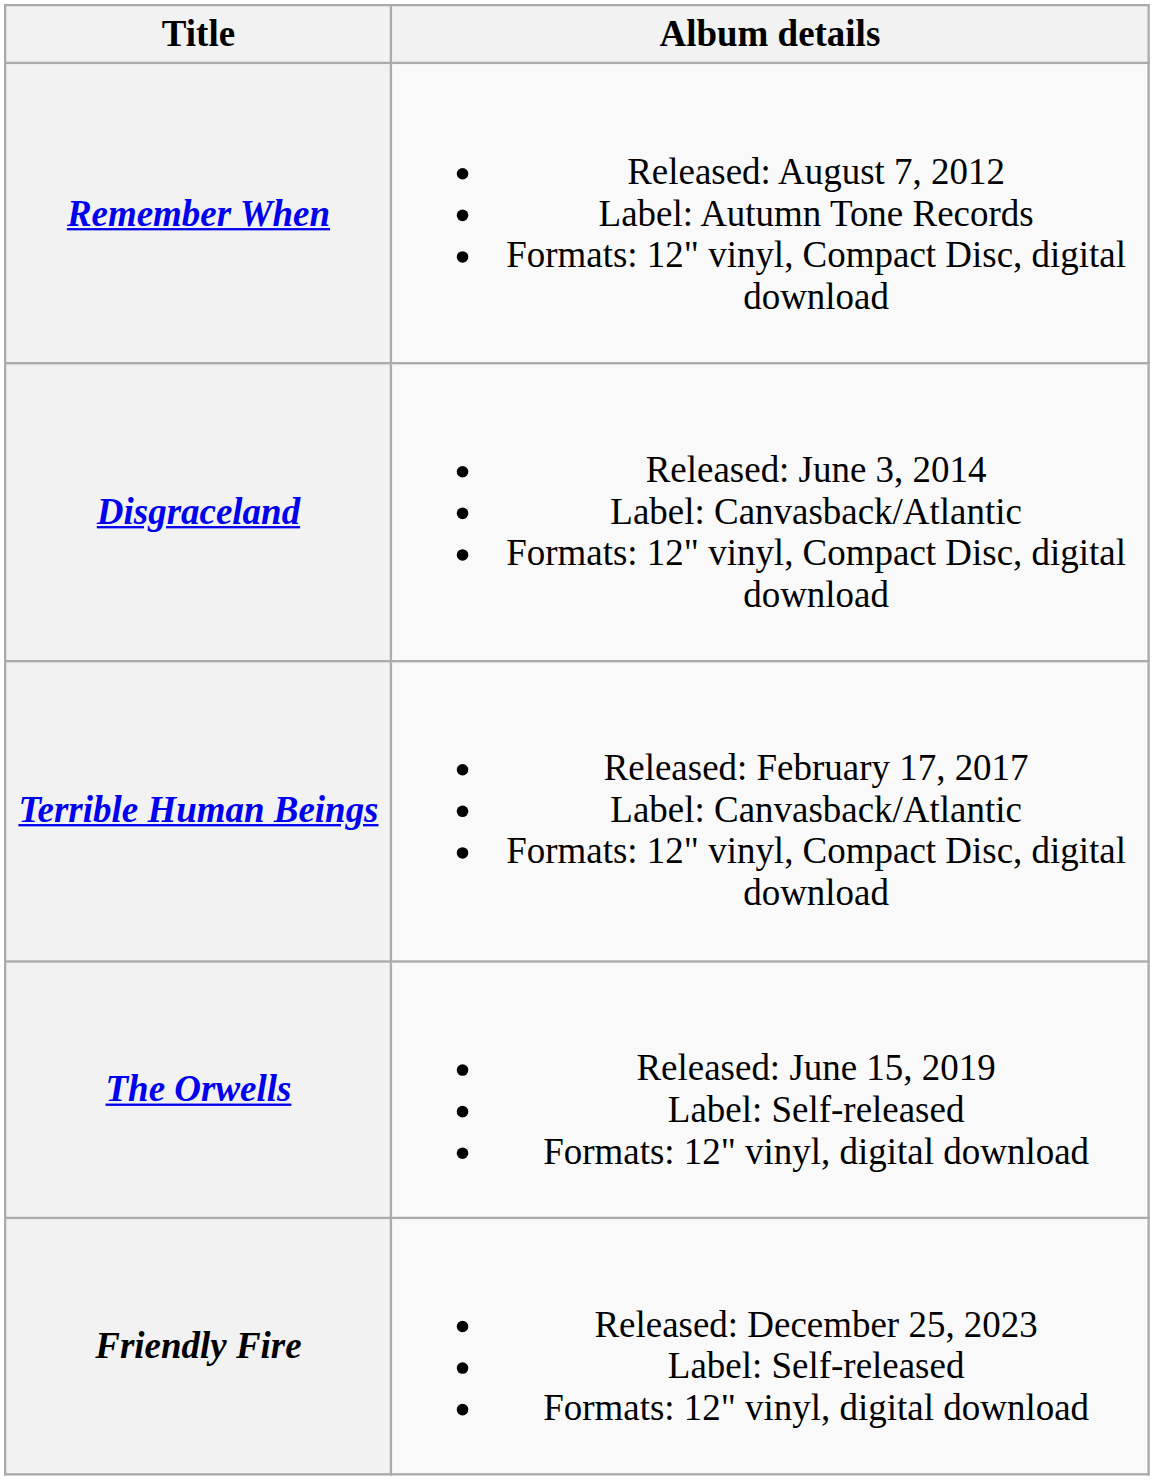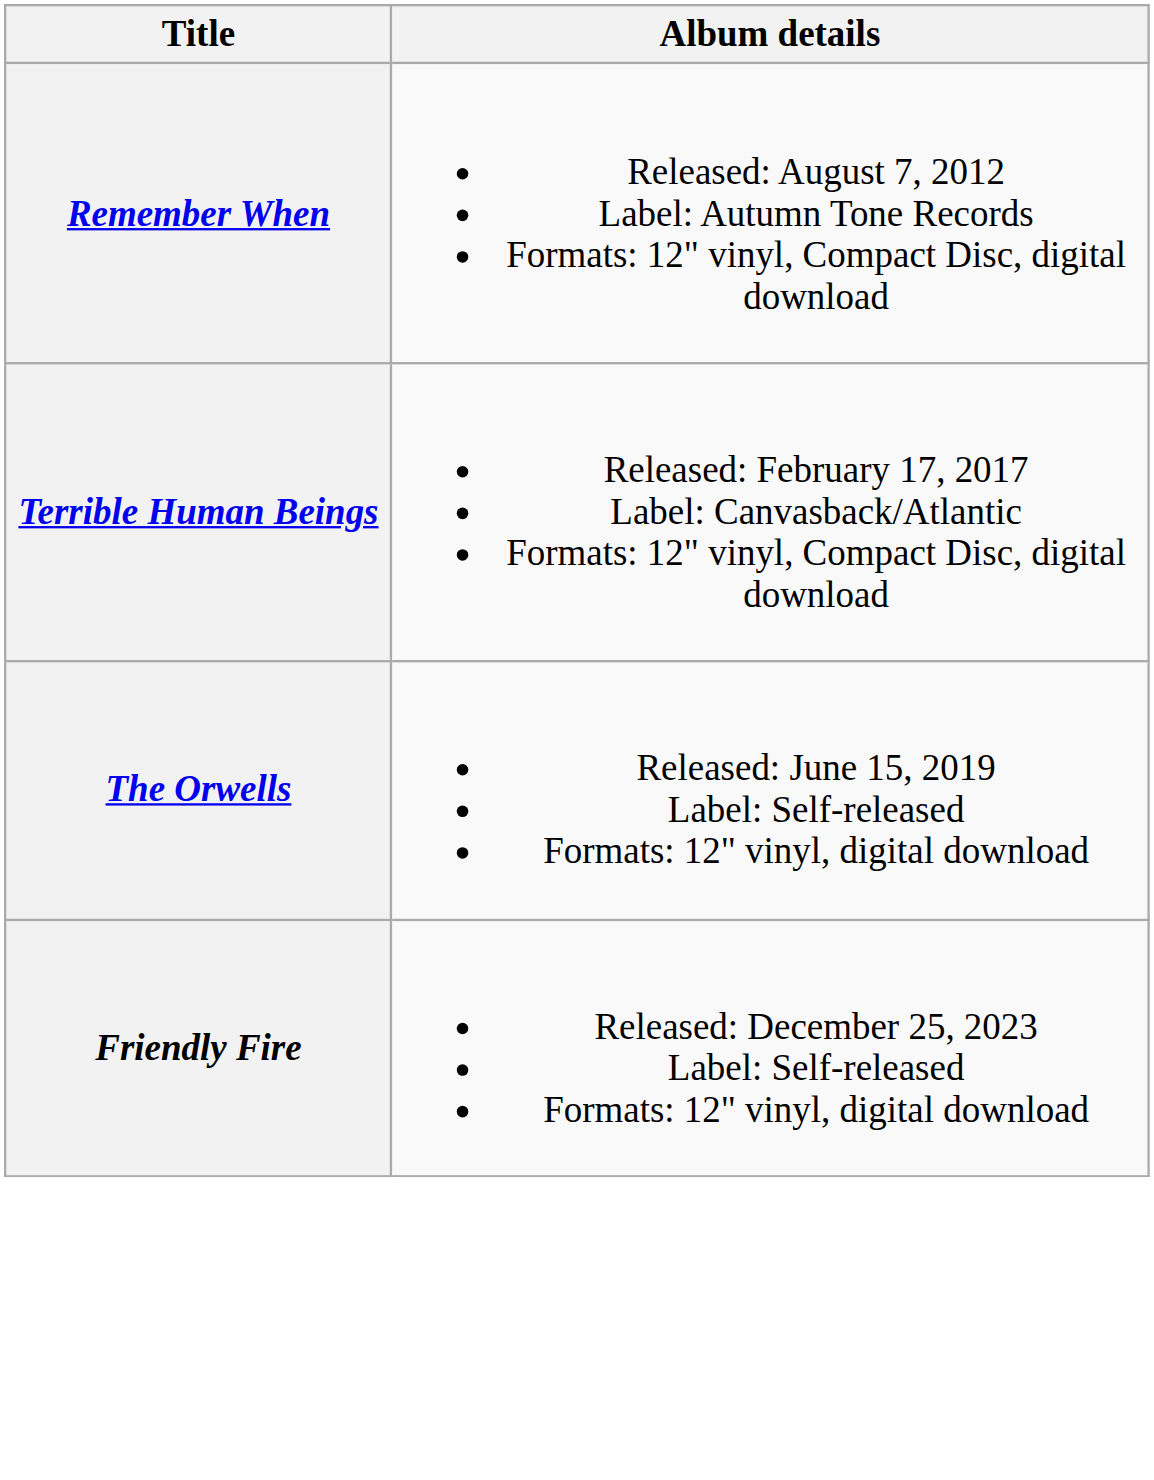- row: Disgraceland | Released: June 3, 2014 Label: Canvasback/Atlantic Formats: 12" vinyl, Compact Disc, digital download
